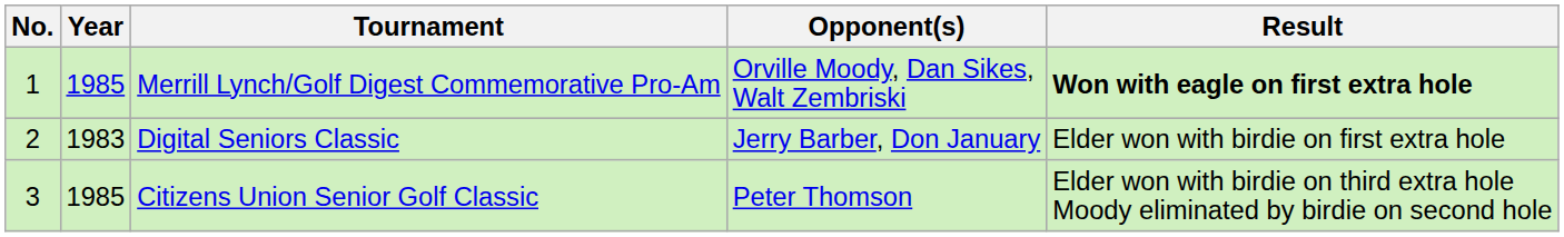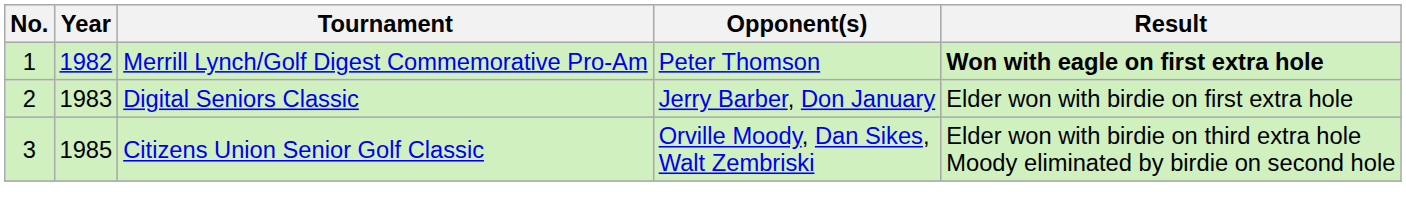Merrill Lynch/Golf Digest Commemorative Pro-Am | Year: 1985 -> 1982
Merrill Lynch/Golf Digest Commemorative Pro-Am | Opponent(s): Orville Moody, Dan Sikes, Walt Zembriski -> Peter Thomson
Citizens Union Senior Golf Classic | Opponent(s): Peter Thomson -> Orville Moody, Dan Sikes, Walt Zembriski
